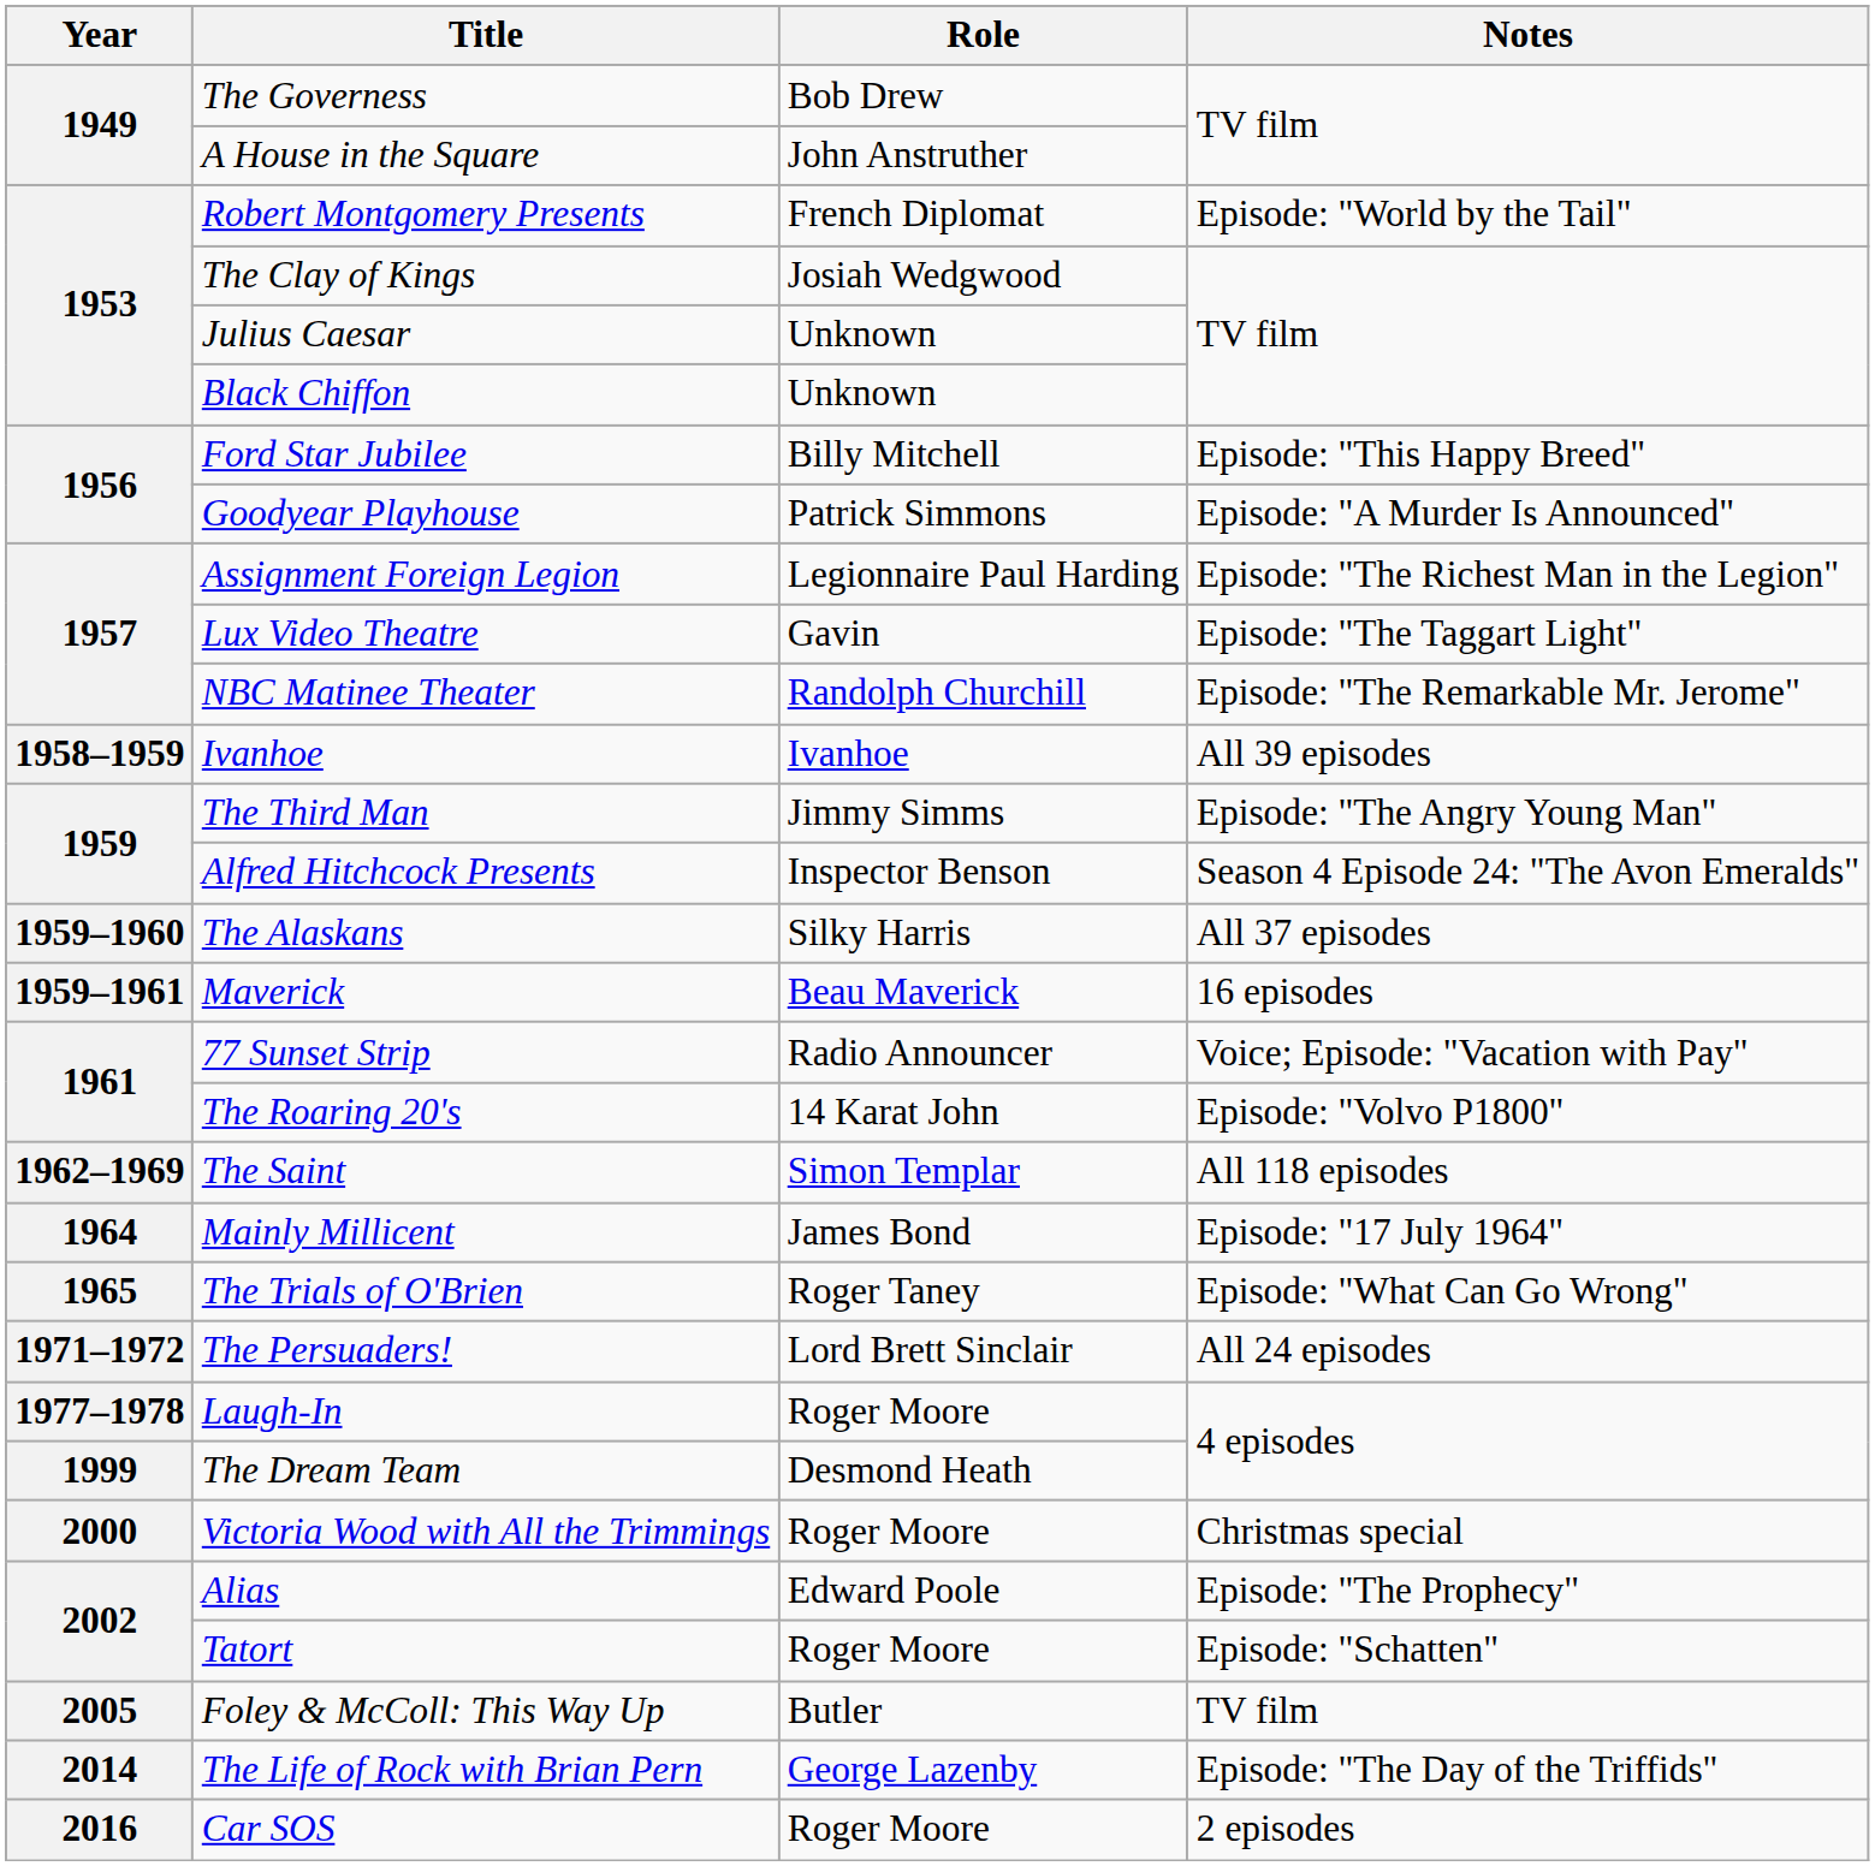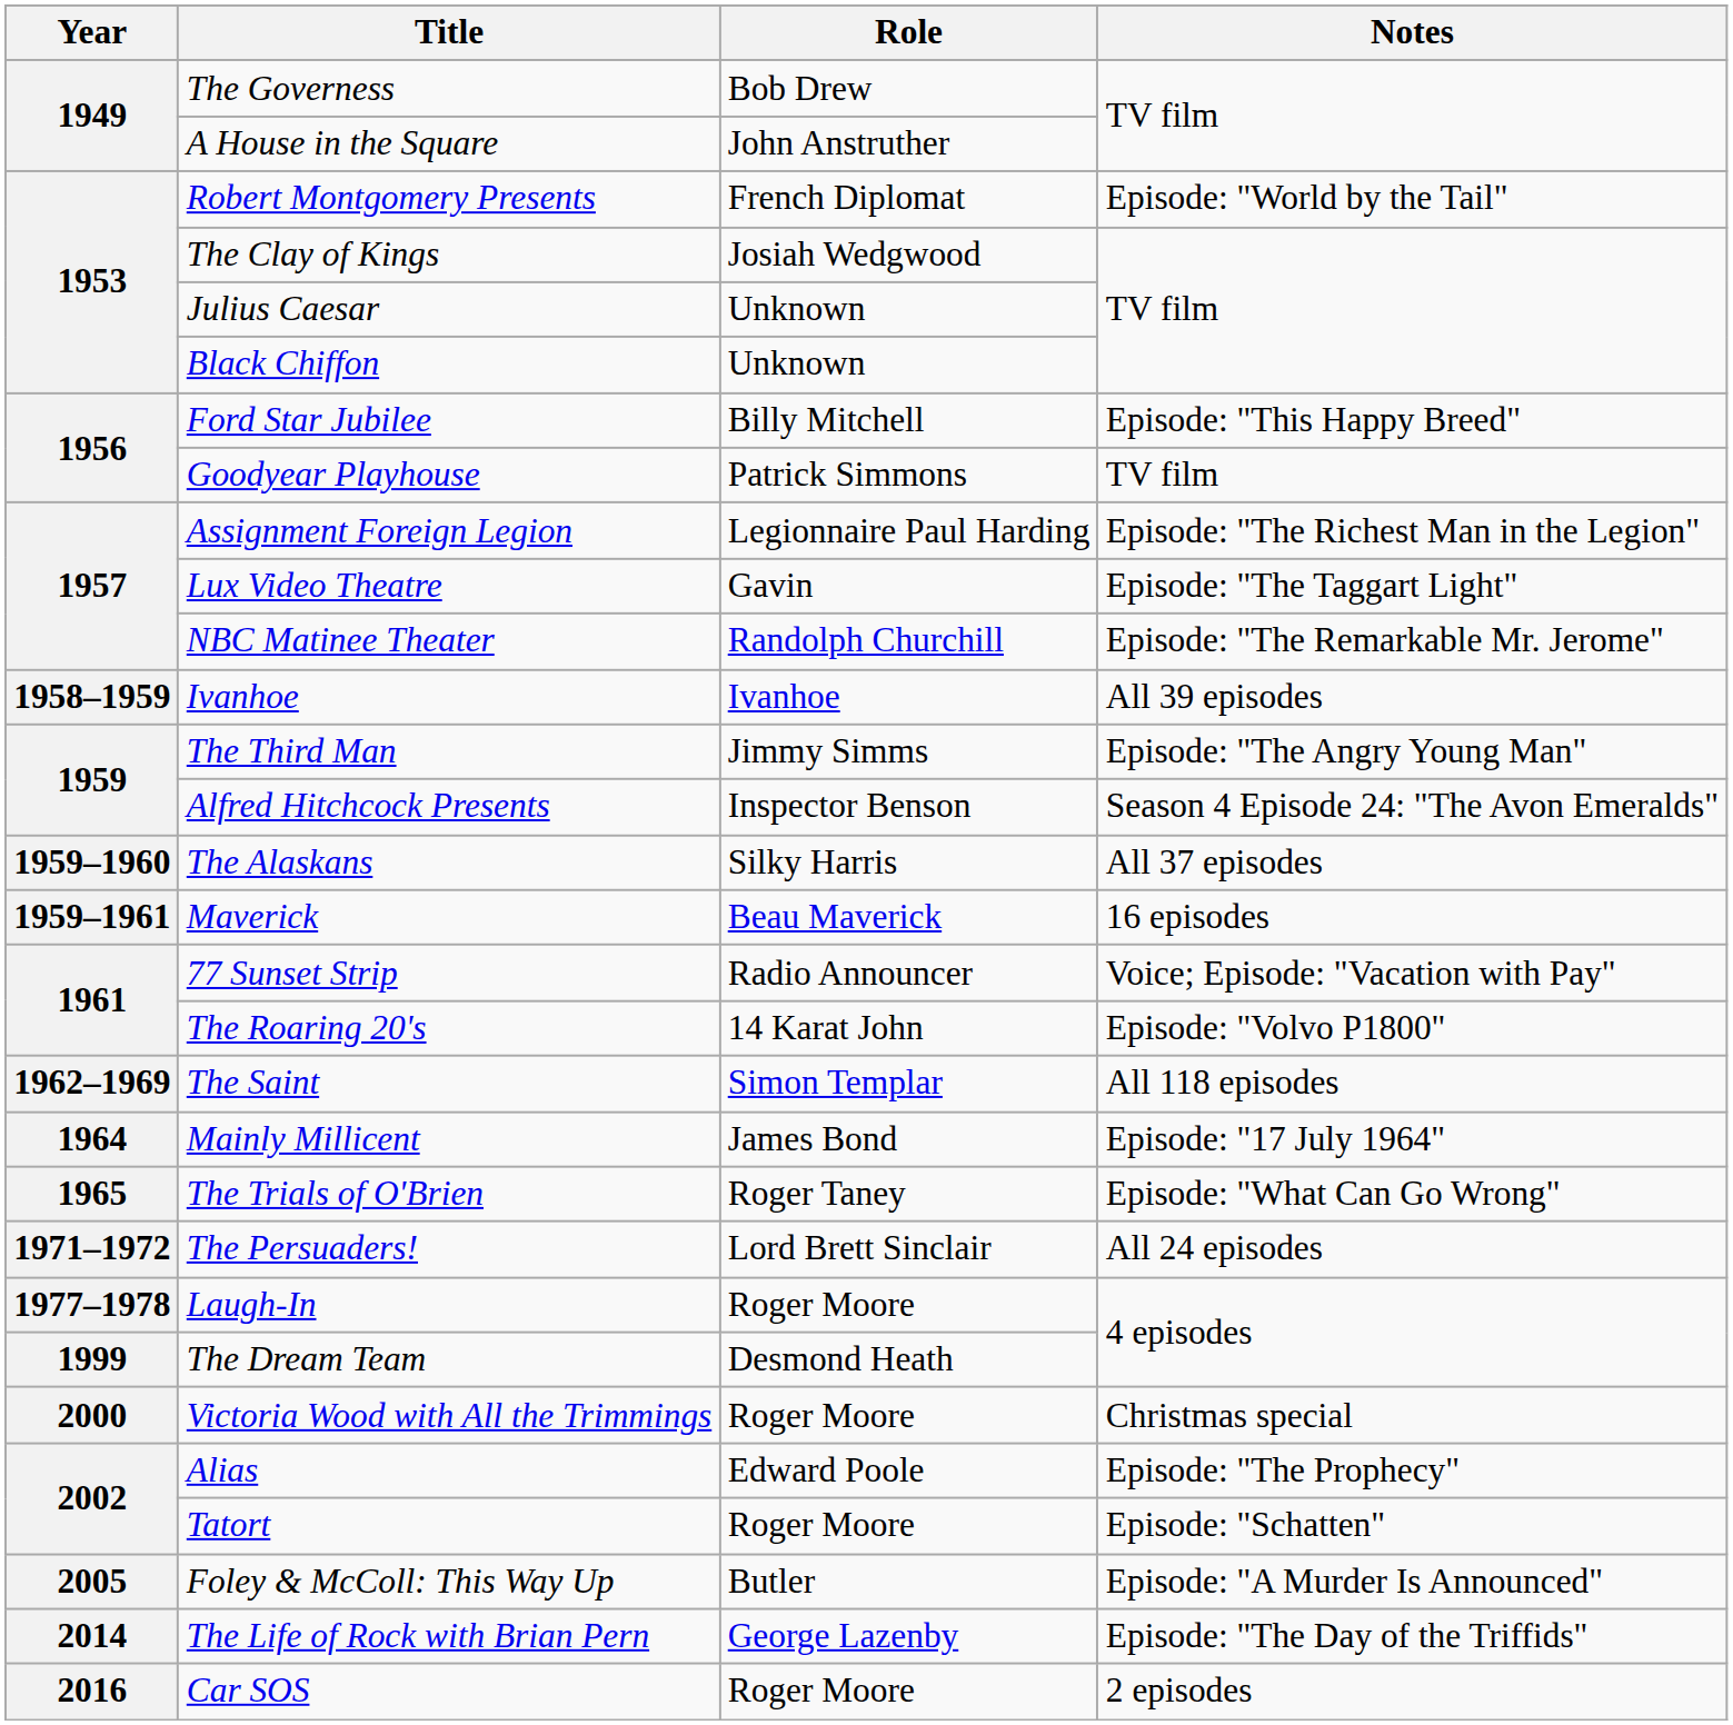Goodyear Playhouse | Notes: Episode: "A Murder Is Announced" -> TV film
Foley & McColl: This Way Up | Notes: TV film -> Episode: "A Murder Is Announced"
